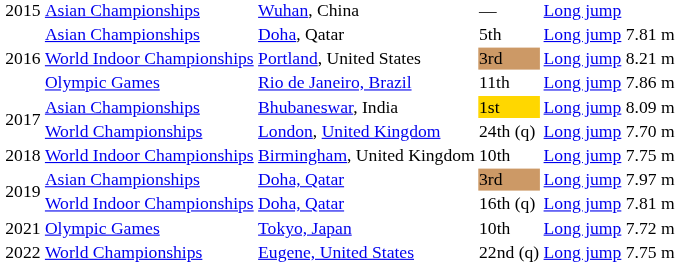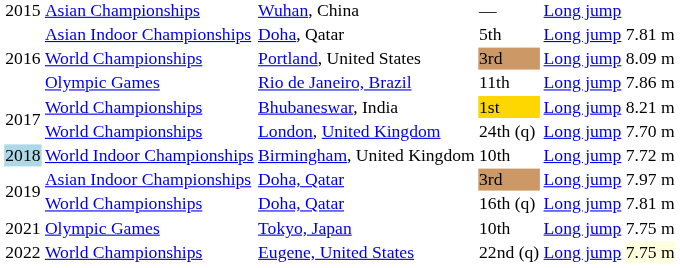Doha, Qatar / 5th | column 2: Asian Championships -> Asian Indoor Championships
Portland, United States | column 2: World Indoor Championships -> World Championships
Portland, United States | column 6: 8.21 m -> 8.09 m
Bhubaneswar, India | column 2: Asian Championships -> World Championships
Bhubaneswar, India | column 6: 8.09 m -> 8.21 m
Birmingham, United Kingdom | column 1: no background -> lightblue background
Birmingham, United Kingdom | column 6: 7.75 m -> 7.72 m
Doha, Qatar / 3rd | column 2: Asian Championships -> Asian Indoor Championships
Doha, Qatar / 16th (q) | column 2: World Indoor Championships -> World Championships
Tokyo, Japan | column 6: 7.72 m -> 7.75 m
Eugene, United States | column 6: no background -> lightyellow background
